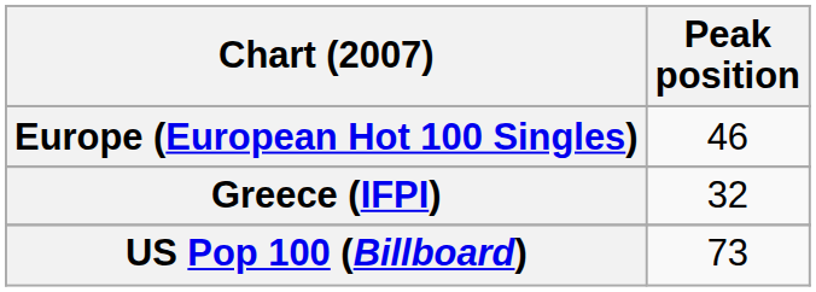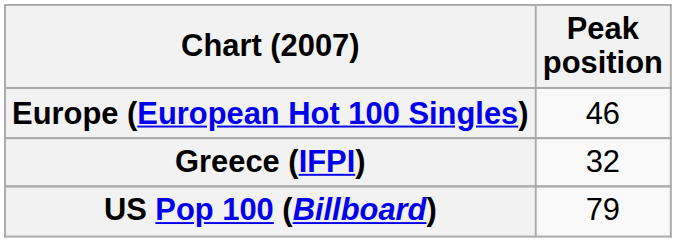US Pop 100 (Billboard) | Peak position: 73 -> 79
